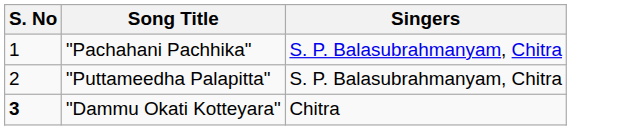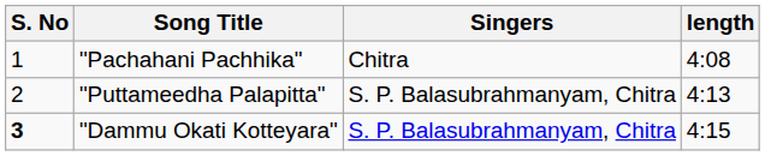+ column: length | 4:08 | 4:13 | 4:15
"Pachahani Pachhika" | Singers: S. P. Balasubrahmanyam, Chitra -> Chitra
"Dammu Okati Kotteyara" | Singers: Chitra -> S. P. Balasubrahmanyam, Chitra
